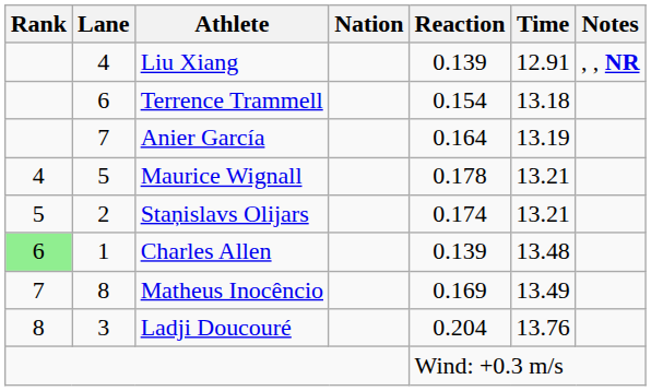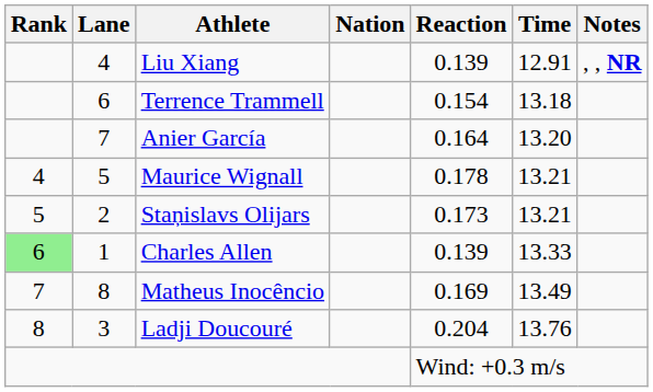Anier García | Time: 13.19 -> 13.20
Staņislavs Olijars | Reaction: 0.174 -> 0.173
Charles Allen | Time: 13.48 -> 13.33
